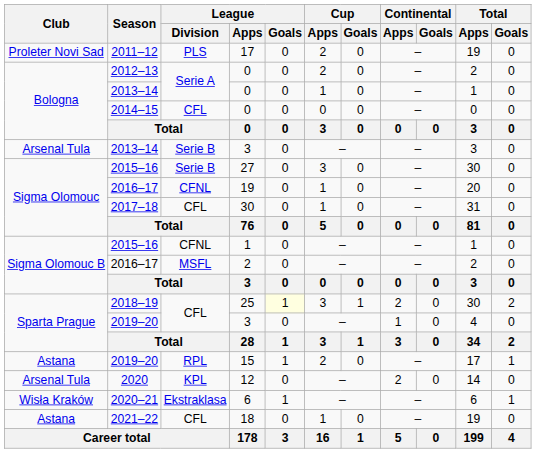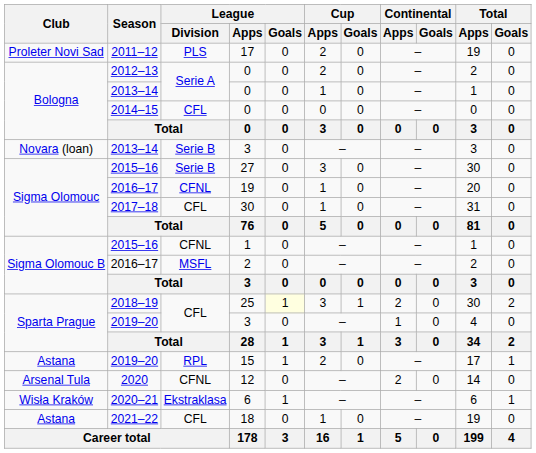2013–14 / 3 | Club: Arsenal Tula -> Novara (loan)
12 | League / Division: KPL -> CFNL
